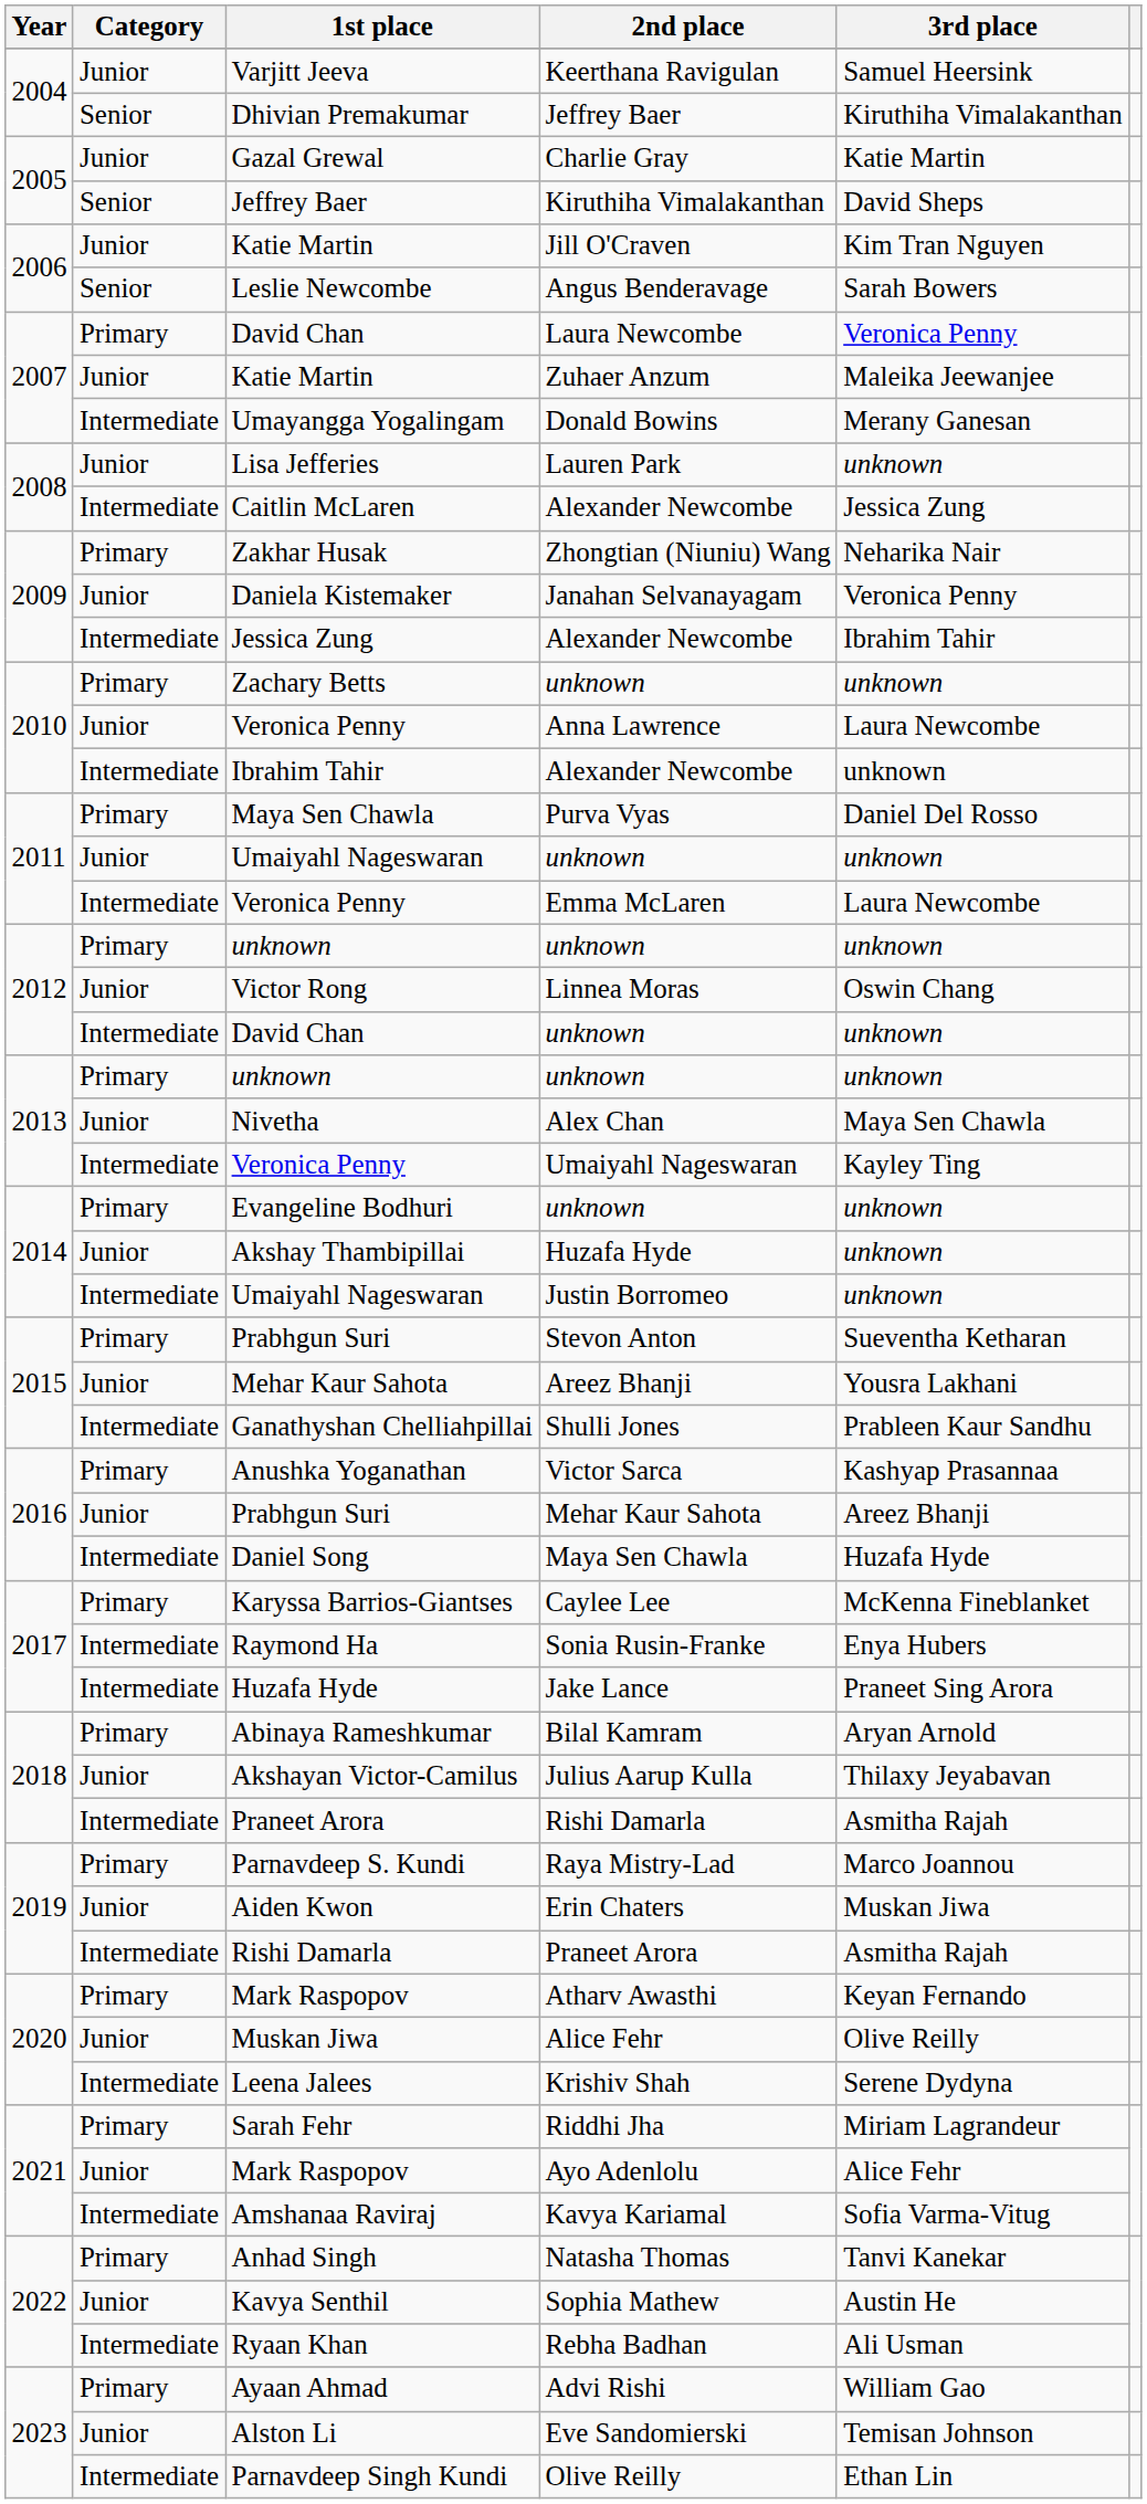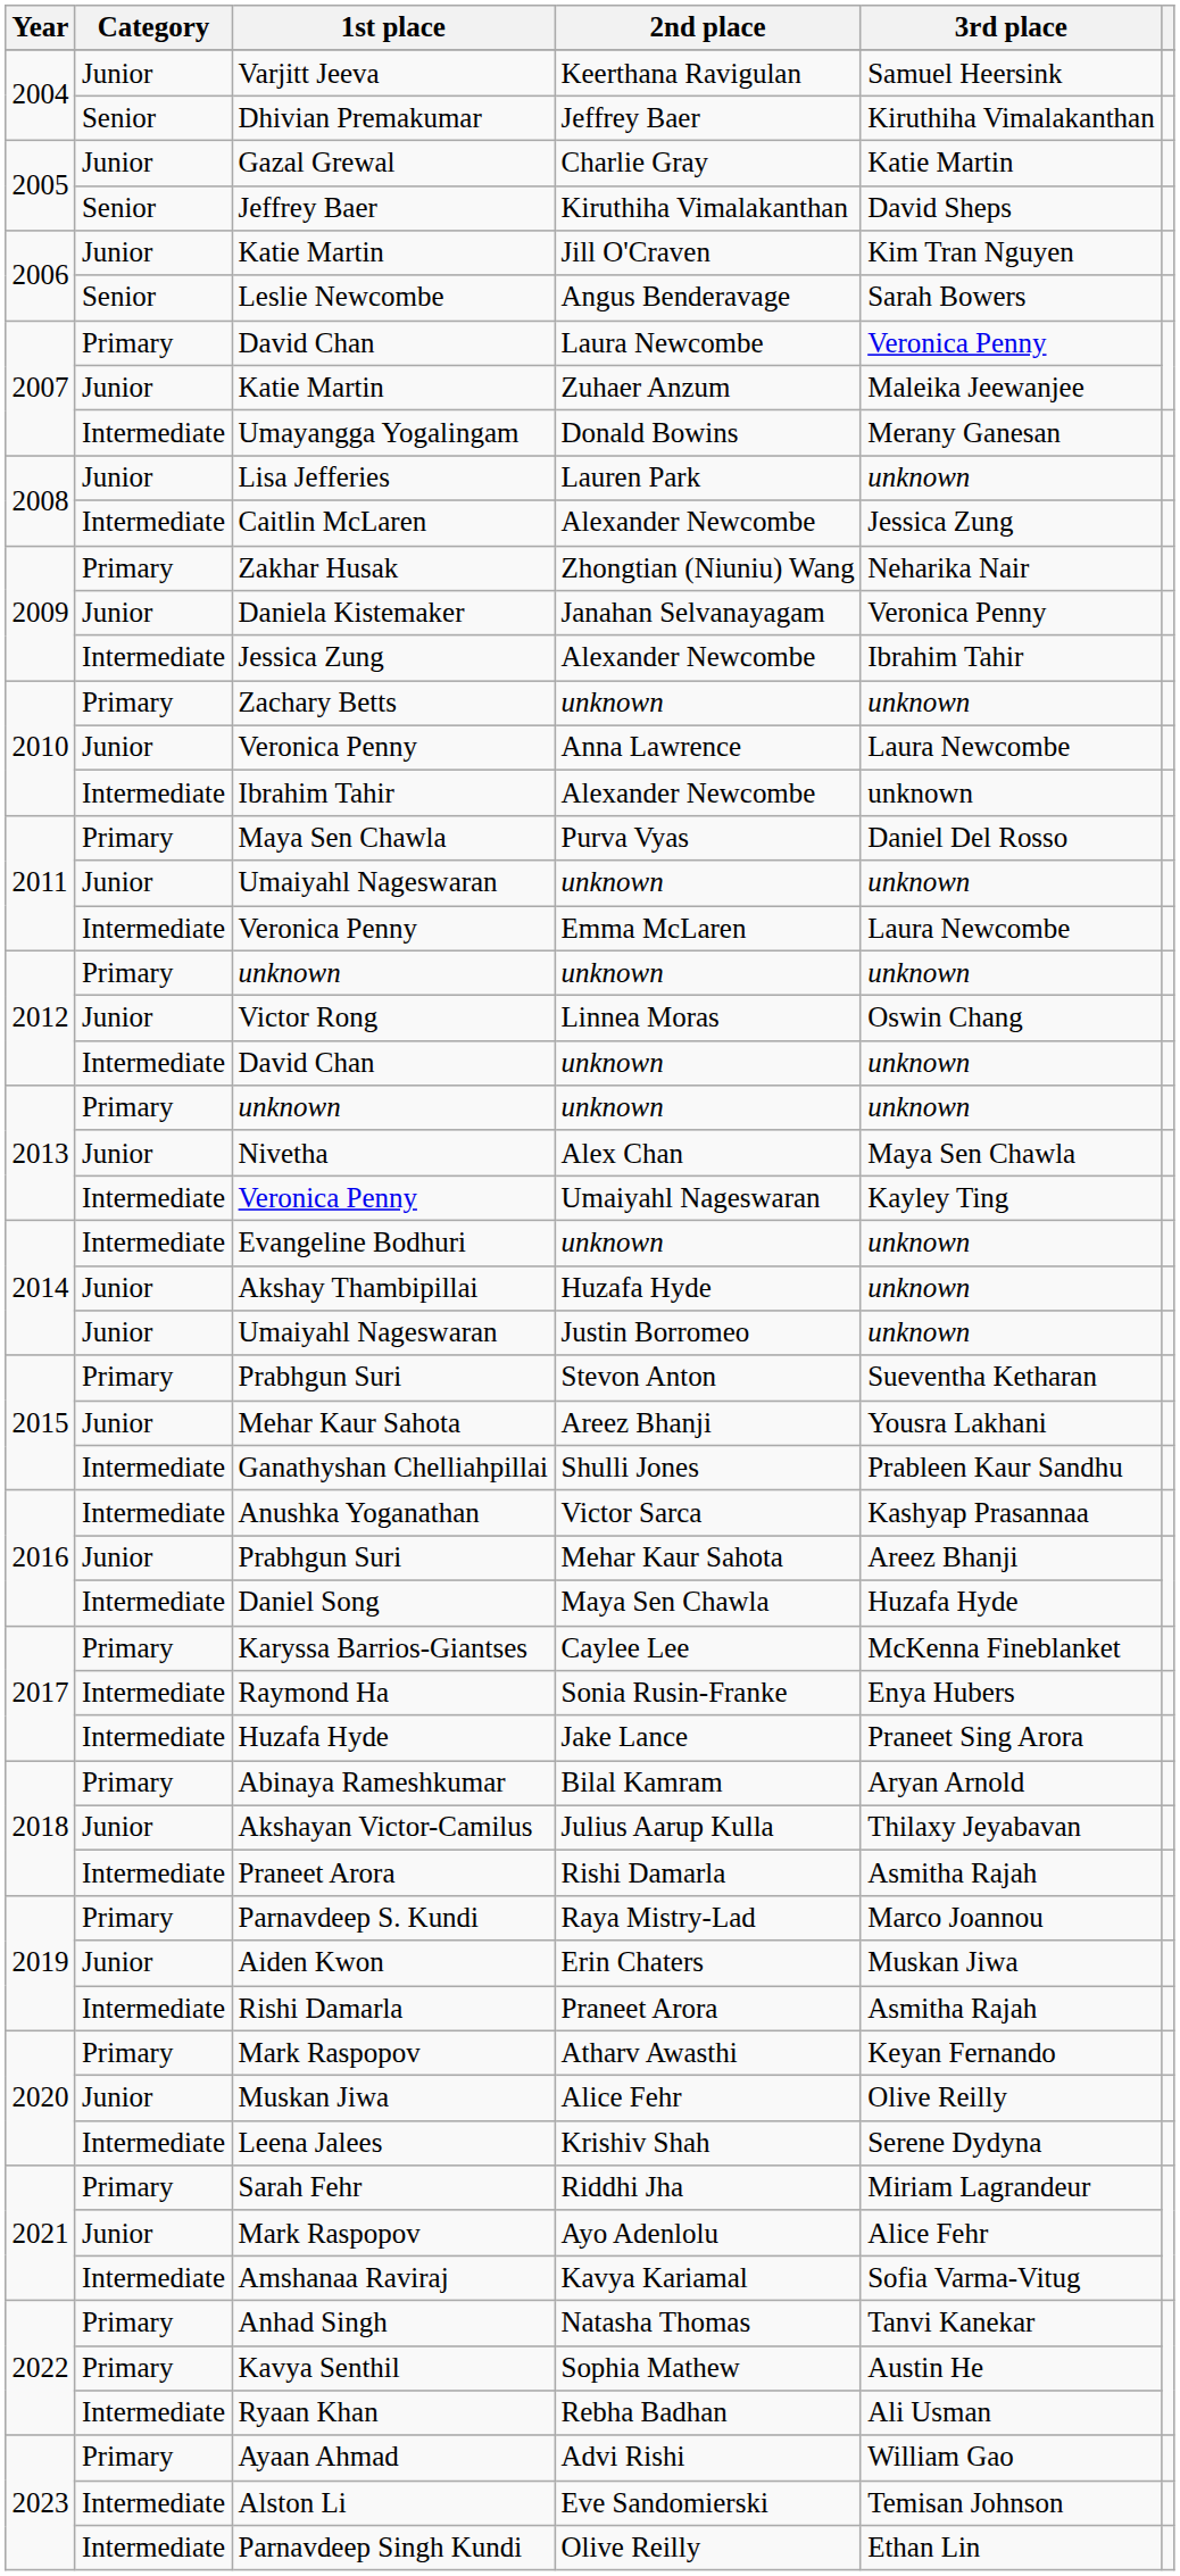Evangeline Bodhuri / unknown | Category: Primary -> Intermediate
Justin Borromeo | Category: Intermediate -> Junior
Victor Sarca | Category: Primary -> Intermediate
Sophia Mathew | Category: Junior -> Primary
Eve Sandomierski | Category: Junior -> Intermediate
